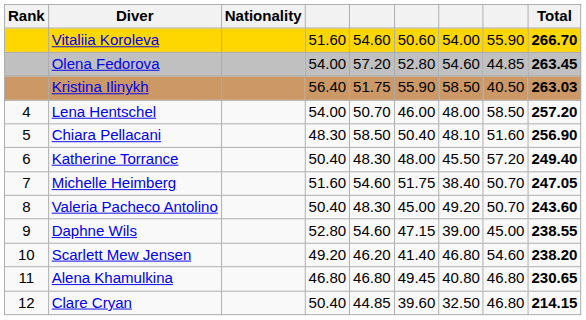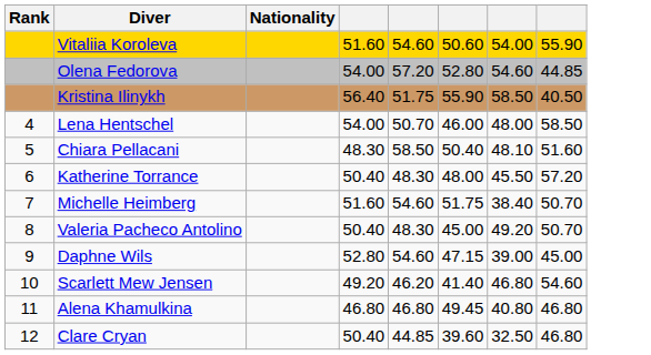- column: Total | 266.70 | 263.45 | 263.03 | 257.20 | 256.90 | 249.40 | 247.05 | 243.60 | 238.55 | 238.20 | 230.65 | 214.15
